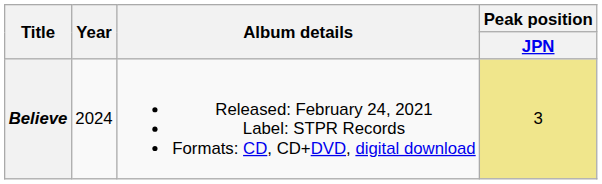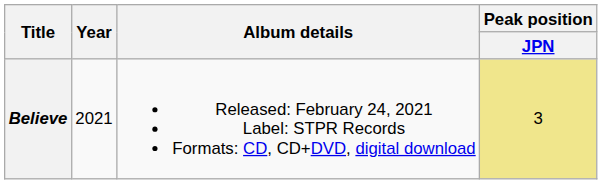Believe | Year: 2024 -> 2021
